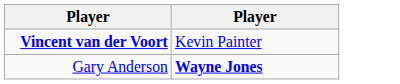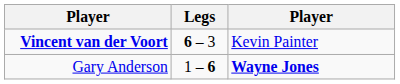+ column: Legs | 6 – 3 | 1 – 6
